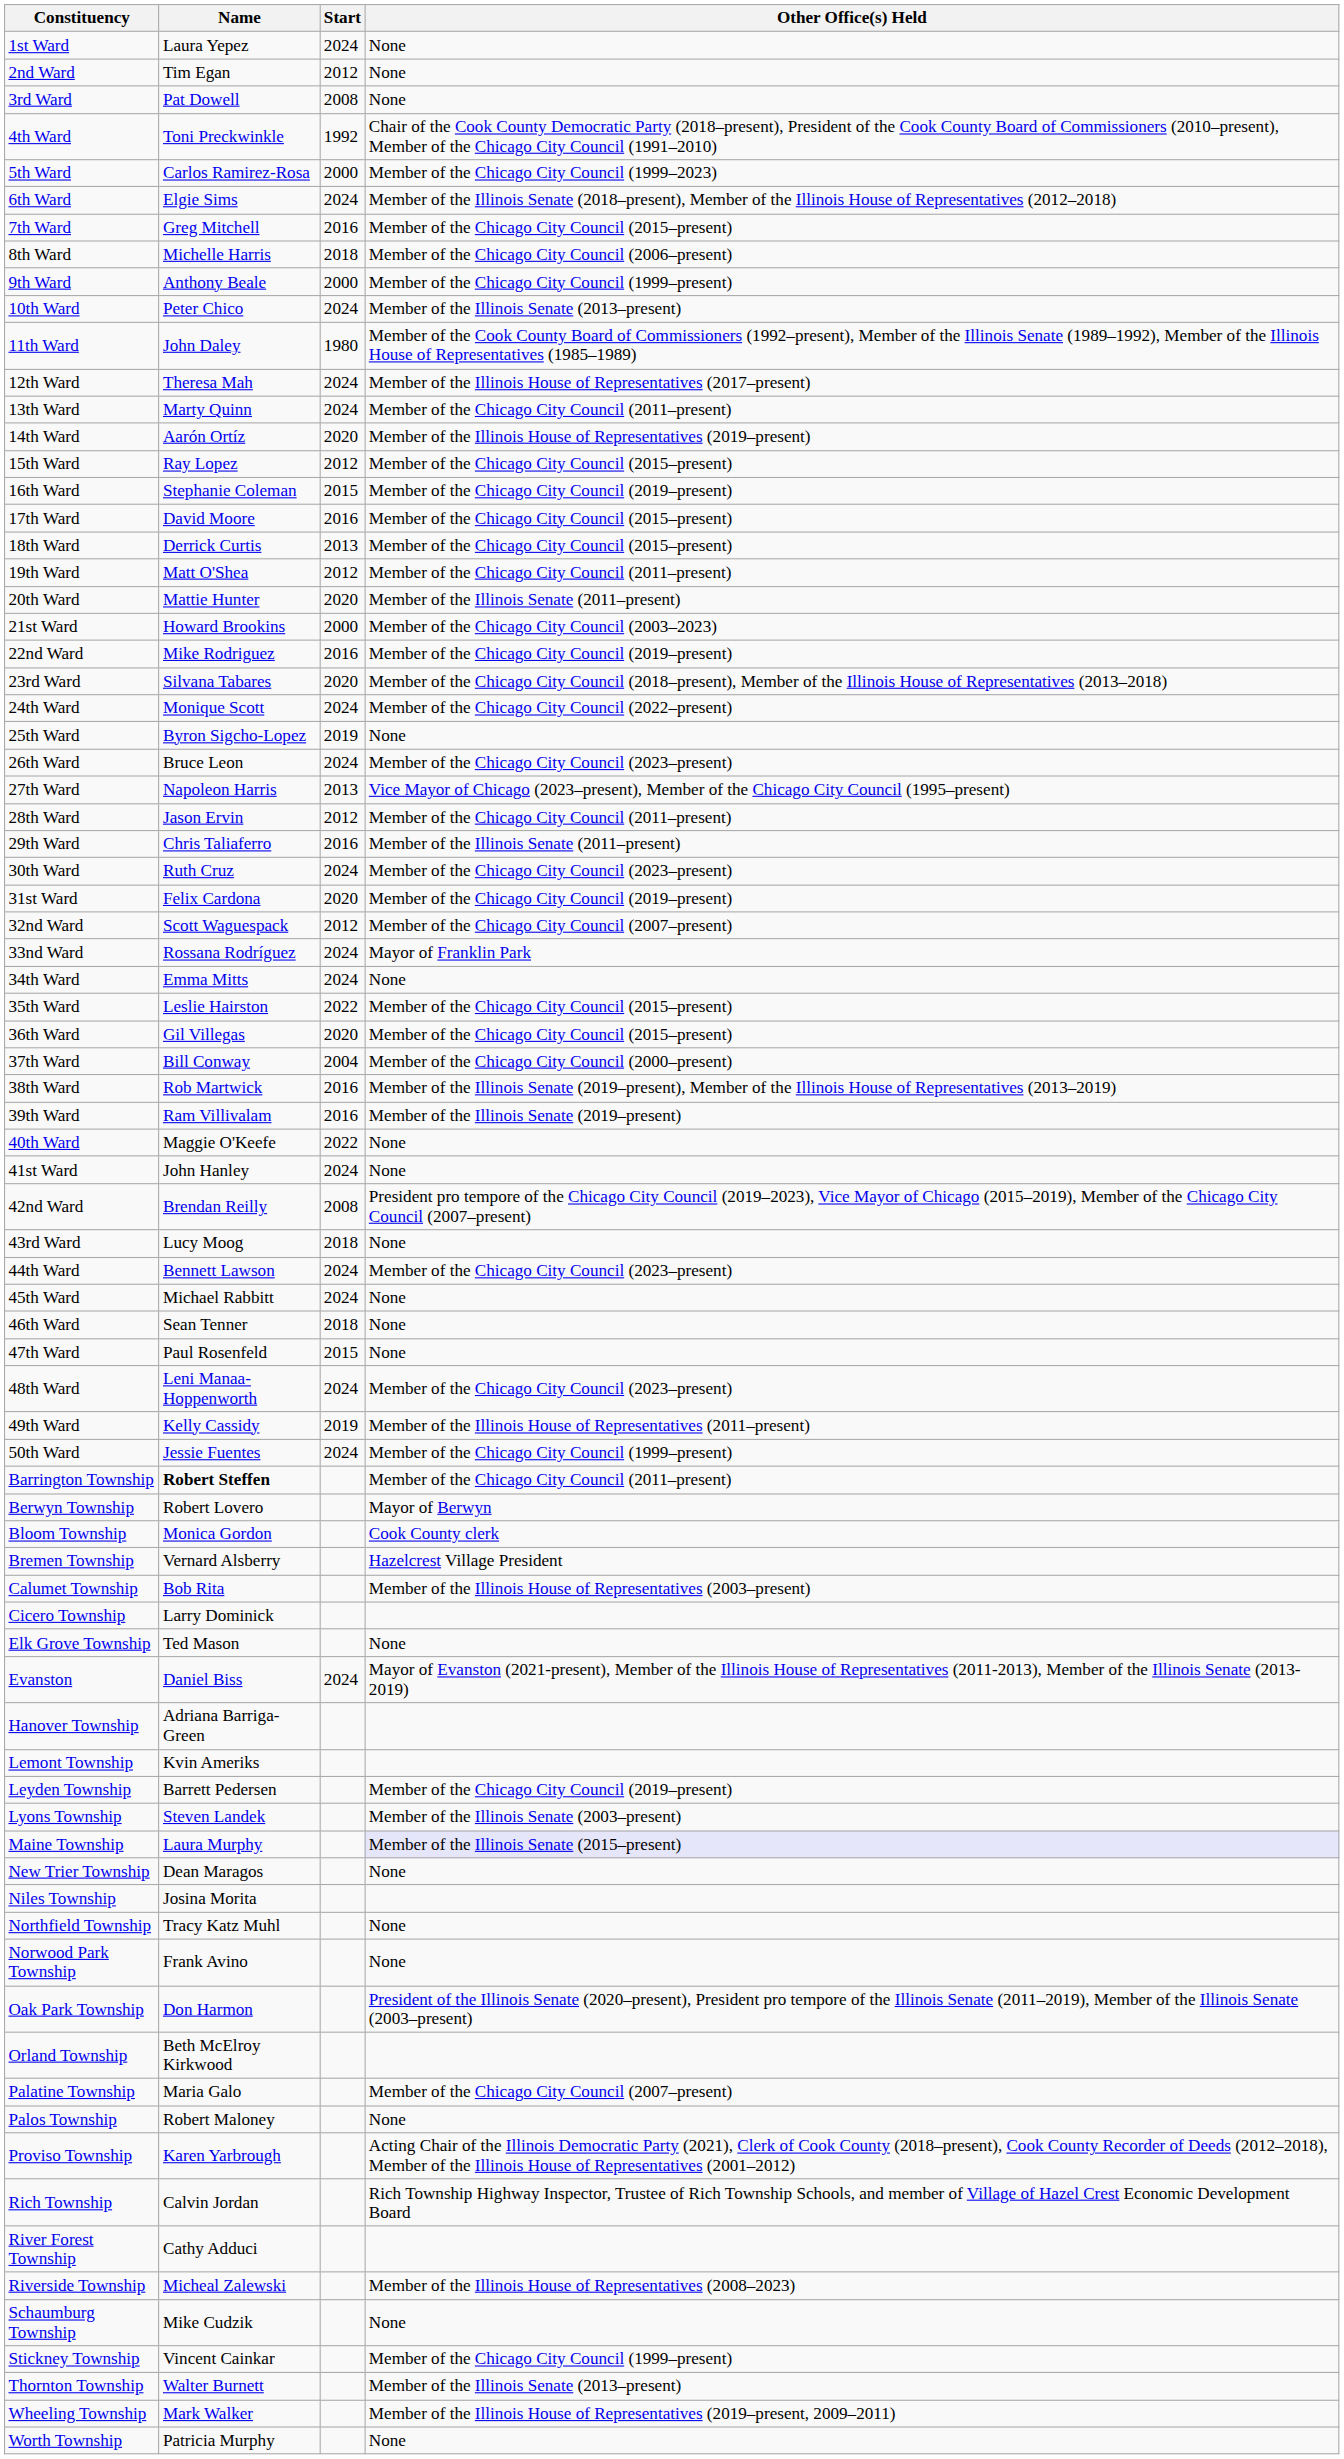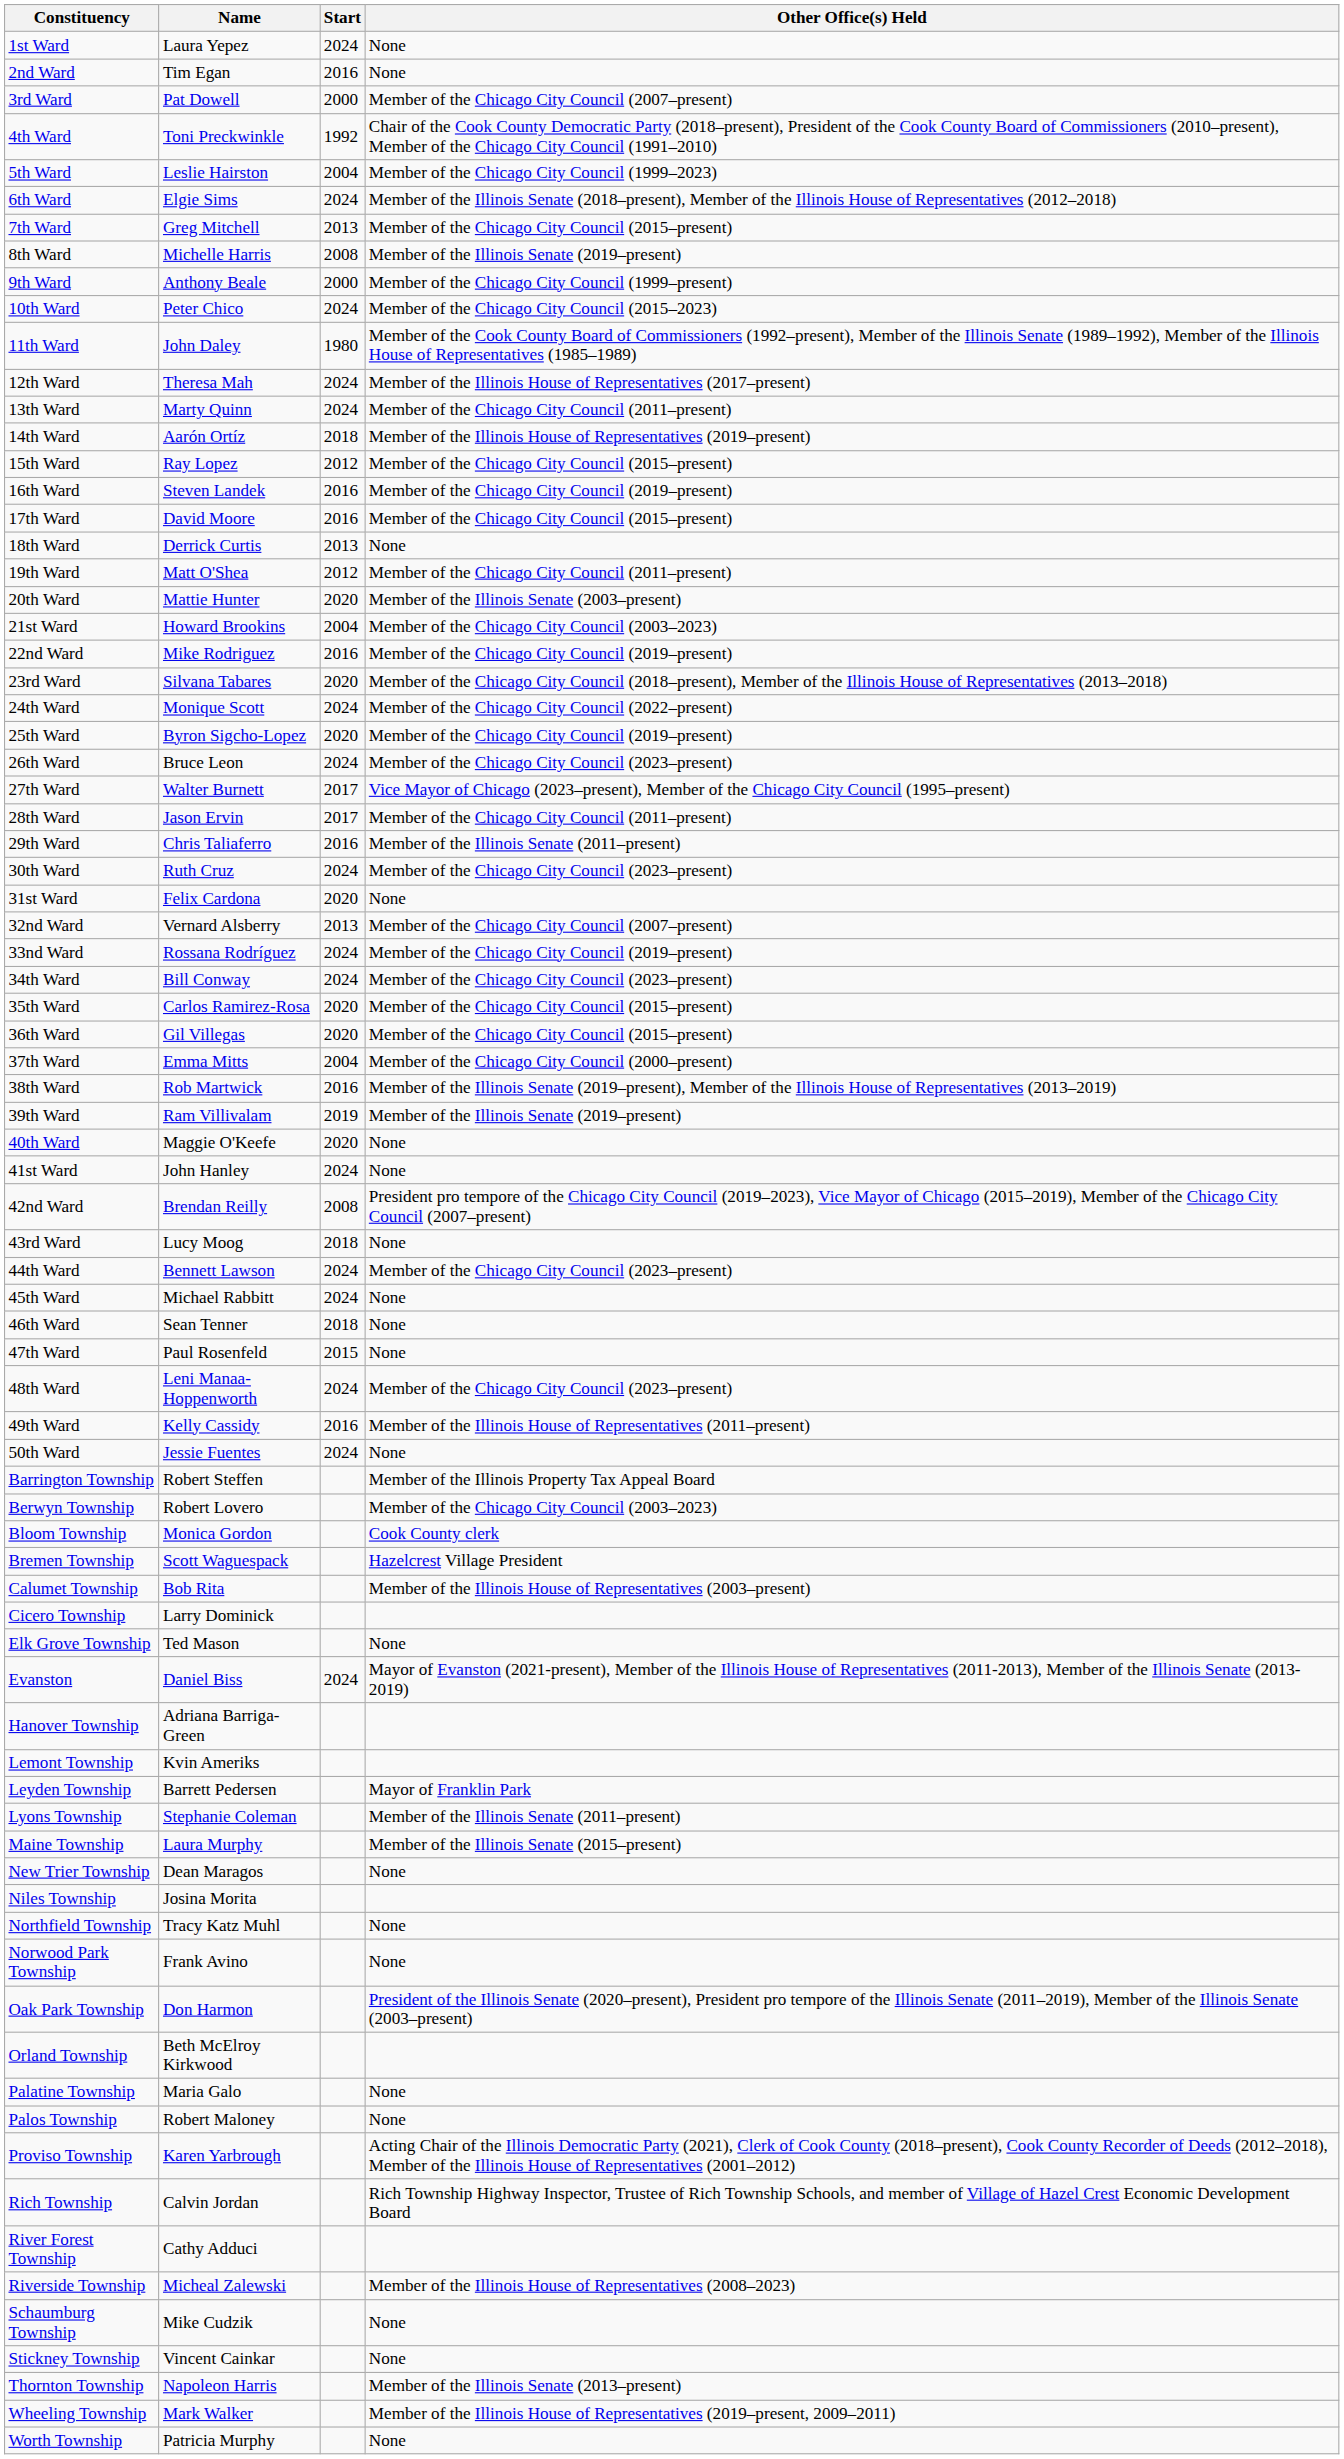2nd Ward | Start: 2012 -> 2016
3rd Ward | Start: 2008 -> 2000
3rd Ward | Other Office(s) Held: None -> Member of the Chicago City Council (2007–present)
5th Ward | Name: Carlos Ramirez-Rosa -> Leslie Hairston
5th Ward | Start: 2000 -> 2004
7th Ward | Start: 2016 -> 2013
8th Ward | Start: 2018 -> 2008
8th Ward | Other Office(s) Held: Member of the Chicago City Council (2006–present) -> Member of the Illinois Senate (2019–present)
10th Ward | Other Office(s) Held: Member of the Illinois Senate (2013–present) -> Member of the Chicago City Council (2015–2023)
14th Ward | Start: 2020 -> 2018
16th Ward | Name: Stephanie Coleman -> Steven Landek
16th Ward | Start: 2015 -> 2016
18th Ward | Other Office(s) Held: Member of the Chicago City Council (2015–present) -> None
20th Ward | Other Office(s) Held: Member of the Illinois Senate (2011–present) -> Member of the Illinois Senate (2003–present)
21st Ward | Start: 2000 -> 2004
25th Ward | Start: 2019 -> 2020
25th Ward | Other Office(s) Held: None -> Member of the Chicago City Council (2019–present)
27th Ward | Name: Napoleon Harris -> Walter Burnett
27th Ward | Start: 2013 -> 2017
28th Ward | Start: 2012 -> 2017
31st Ward | Other Office(s) Held: Member of the Chicago City Council (2019–present) -> None
32nd Ward | Name: Scott Waguespack -> Vernard Alsberry
32nd Ward | Start: 2012 -> 2013
33nd Ward | Other Office(s) Held: Mayor of Franklin Park -> Member of the Chicago City Council (2019–present)
34th Ward | Name: Emma Mitts -> Bill Conway
34th Ward | Other Office(s) Held: None -> Member of the Chicago City Council (2023–present)
35th Ward | Name: Leslie Hairston -> Carlos Ramirez-Rosa
35th Ward | Start: 2022 -> 2020
37th Ward | Name: Bill Conway -> Emma Mitts
39th Ward | Start: 2016 -> 2019
40th Ward | Start: 2022 -> 2020
49th Ward | Start: 2019 -> 2016
50th Ward | Other Office(s) Held: Member of the Chicago City Council (1999–present) -> None
Barrington Township | Name: bold -> normal
Barrington Township | Other Office(s) Held: Member of the Chicago City Council (2011–present) -> Member of the Illinois Property Tax Appeal Board
Berwyn Township | Other Office(s) Held: Mayor of Berwyn -> Member of the Chicago City Council (2003–2023)
Bremen Township | Name: Vernard Alsberry -> Scott Waguespack
Leyden Township | Other Office(s) Held: Member of the Chicago City Council (2019–present) -> Mayor of Franklin Park
Lyons Township | Name: Steven Landek -> Stephanie Coleman
Lyons Township | Other Office(s) Held: Member of the Illinois Senate (2003–present) -> Member of the Illinois Senate (2011–present)
Maine Township | Other Office(s) Held: lavender background -> no background
Palatine Township | Other Office(s) Held: Member of the Chicago City Council (2007–present) -> None
Stickney Township | Other Office(s) Held: Member of the Chicago City Council (1999–present) -> None
Thornton Township | Name: Walter Burnett -> Napoleon Harris
